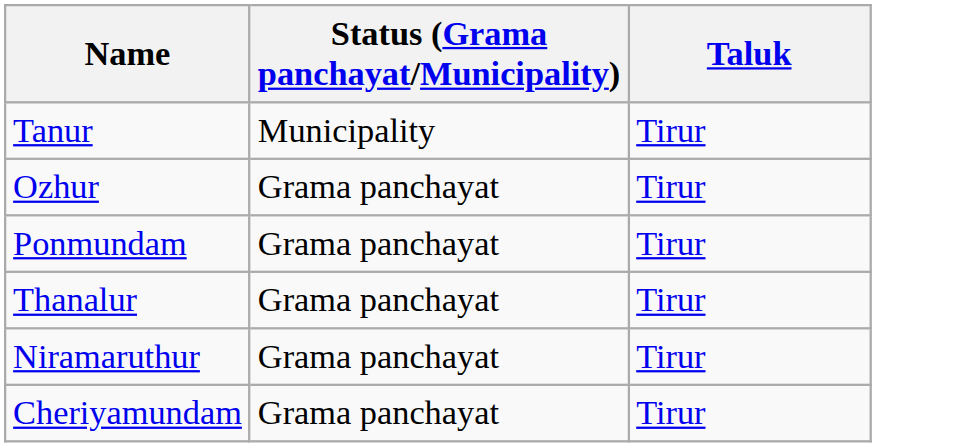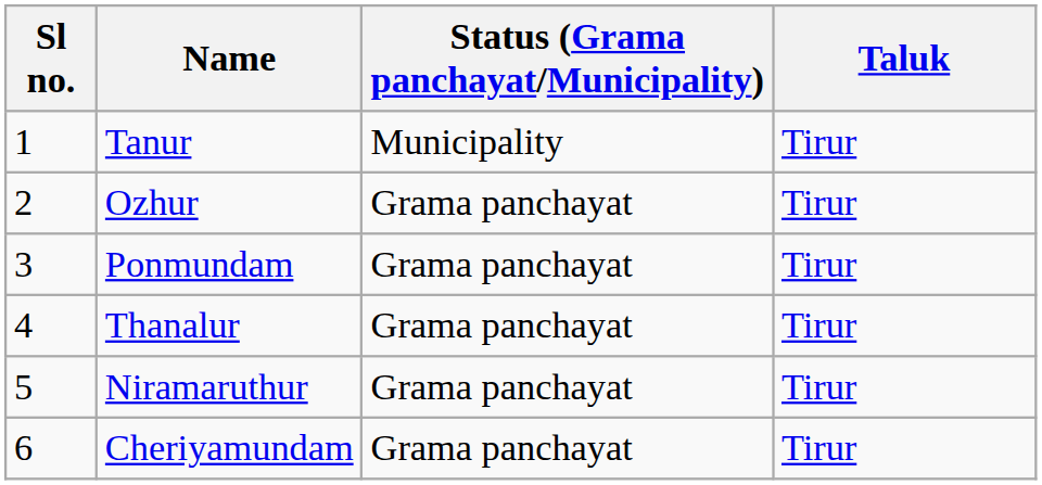+ column: Sl no. | 1 | 2 | 3 | 4 | 5 | 6
